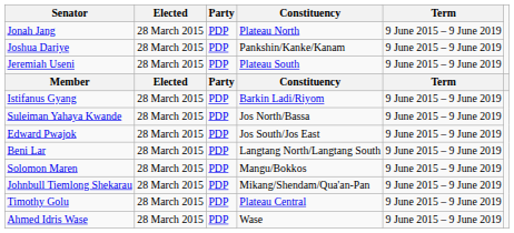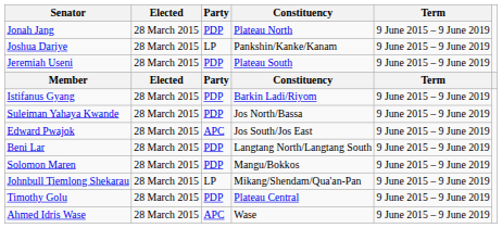Joshua Dariye | Party: PDP -> LP
Edward Pwajok | Party: PDP -> APC
Johnbull Tiemlong Shekarau | Party: PDP -> LP
Ahmed Idris Wase | Party: PDP -> APC
